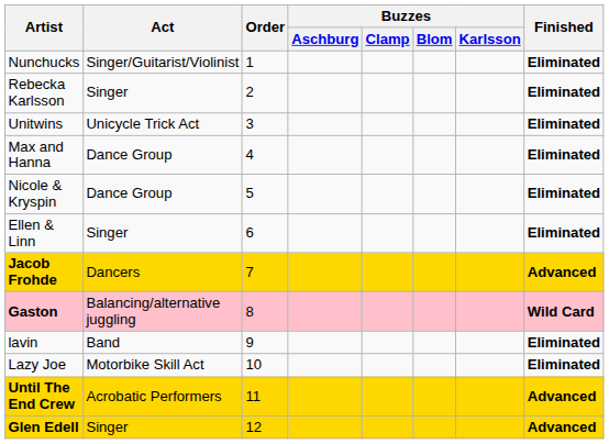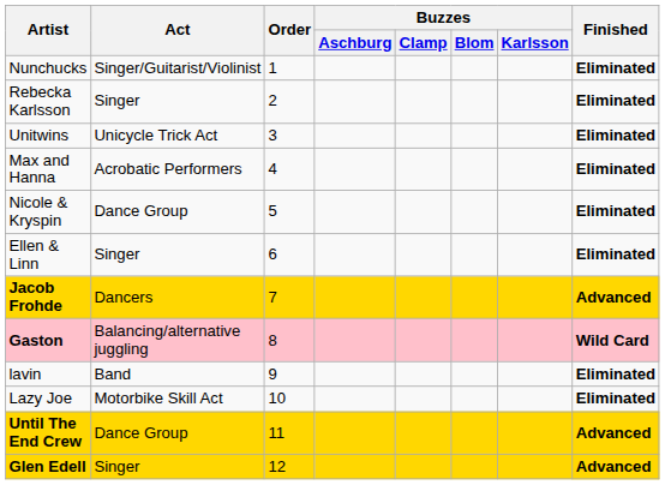Max and Hanna | Act: Dance Group -> Acrobatic Performers
Until The End Crew | Act: Acrobatic Performers -> Dance Group
